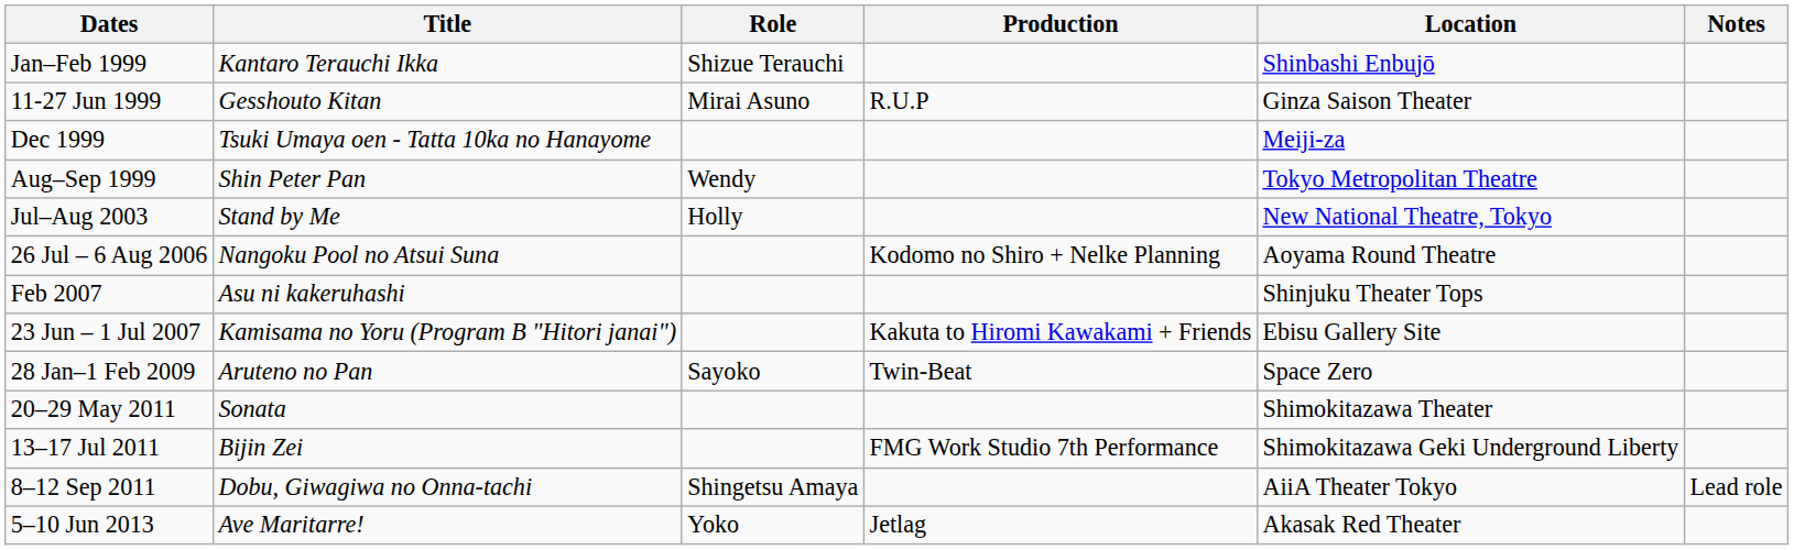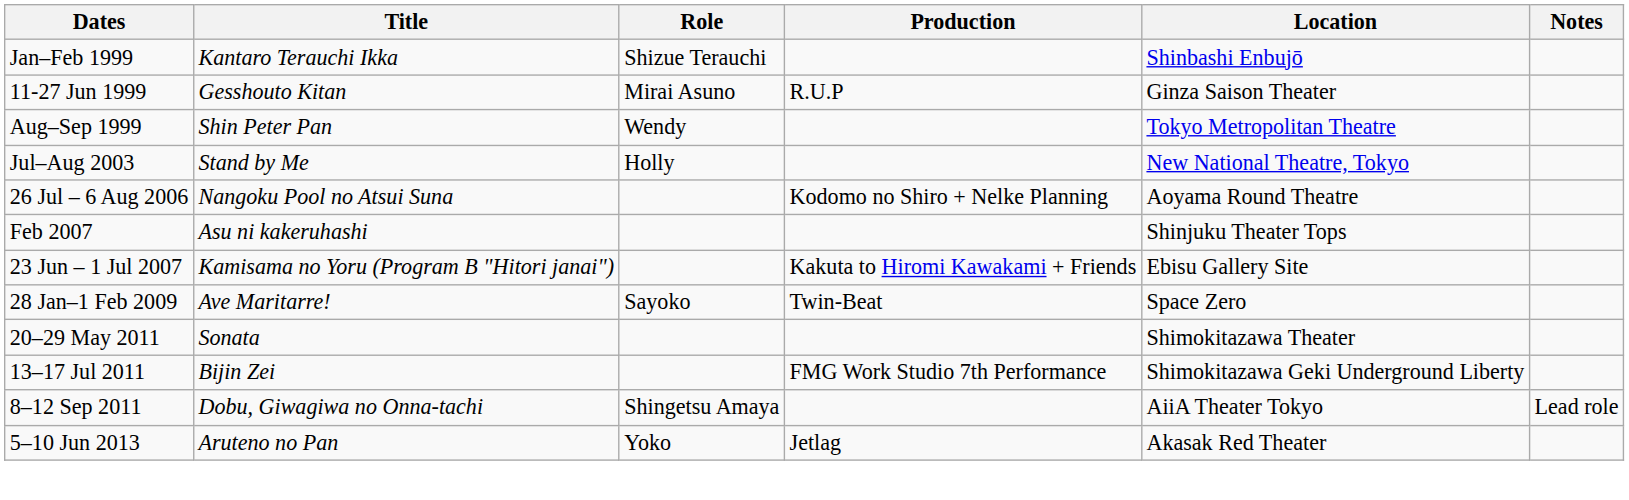- row: Dec 1999 | Tsuki Umaya oen - Tatta 10ka no Hanayome | Meiji-za
28 Jan–1 Feb 2009 | Title: Aruteno no Pan -> Ave Maritarre!
5–10 Jun 2013 | Title: Ave Maritarre! -> Aruteno no Pan
